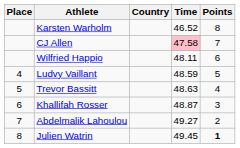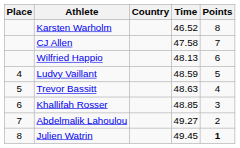CJ Allen | Time: pink background -> no background
Wilfried Happio | Time: 48.11 -> 48.13
Khallifah Rosser | Time: 48.87 -> 48.85
